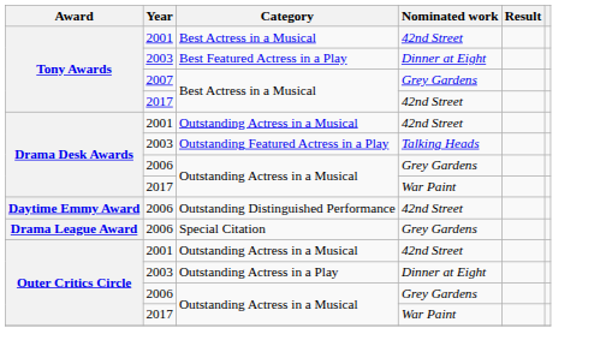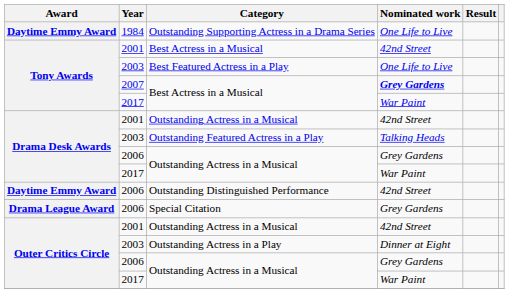+ row: Daytime Emmy Award | 1984 | Outstanding Supporting Actress in a Drama Series | One Life to Live
Best Featured Actress in a Play | Nominated work: Dinner at Eight -> One Life to Live
2007 / Best Actress in a Musical | Nominated work: normal -> bold
2017 / Best Actress in a Musical | Nominated work: 42nd Street -> War Paint
